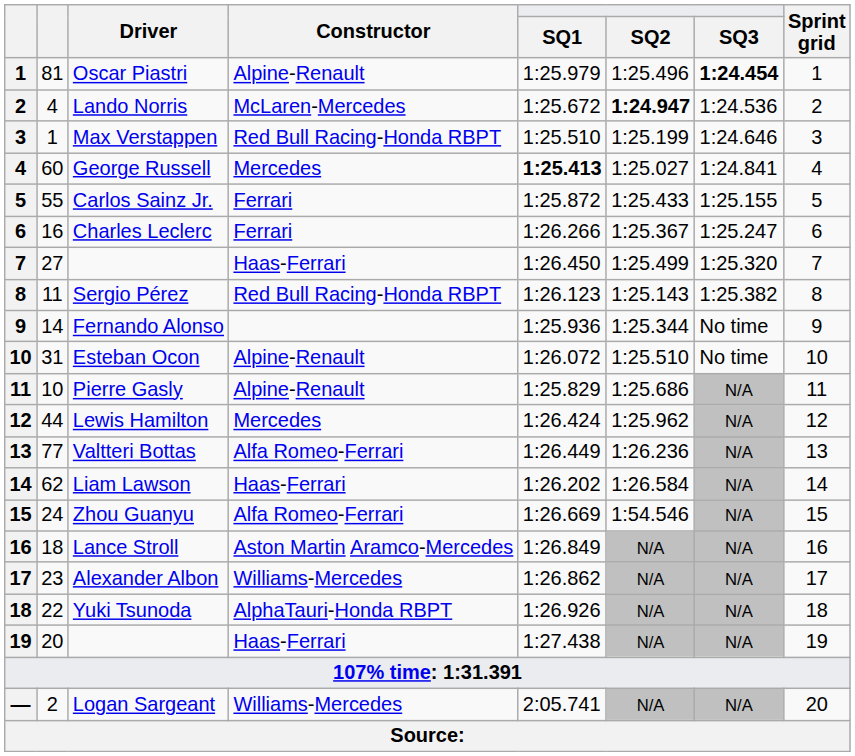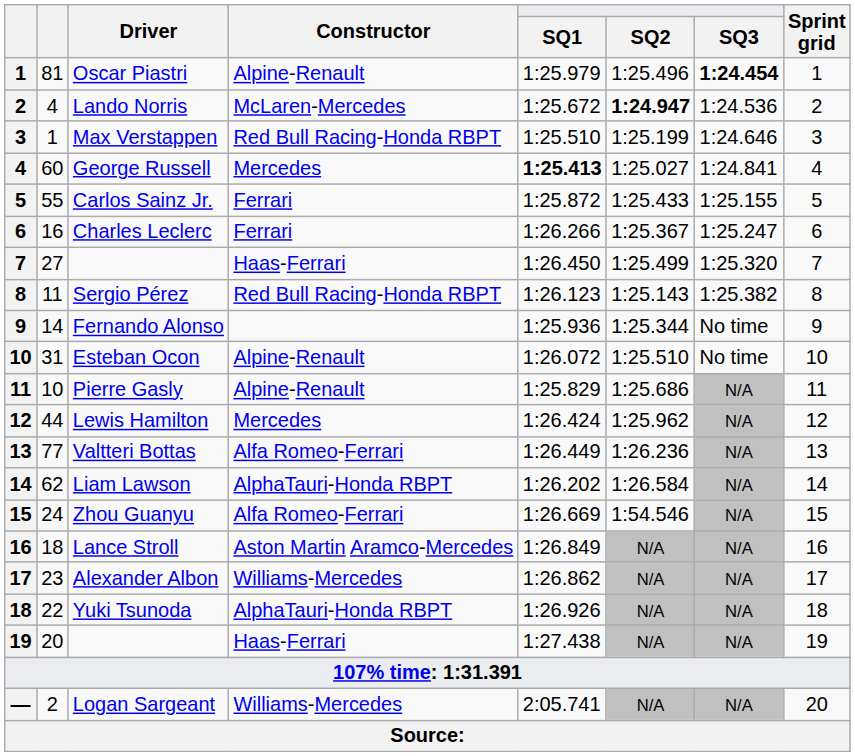Liam Lawson | Constructor: Haas-Ferrari -> AlphaTauri-Honda RBPT
